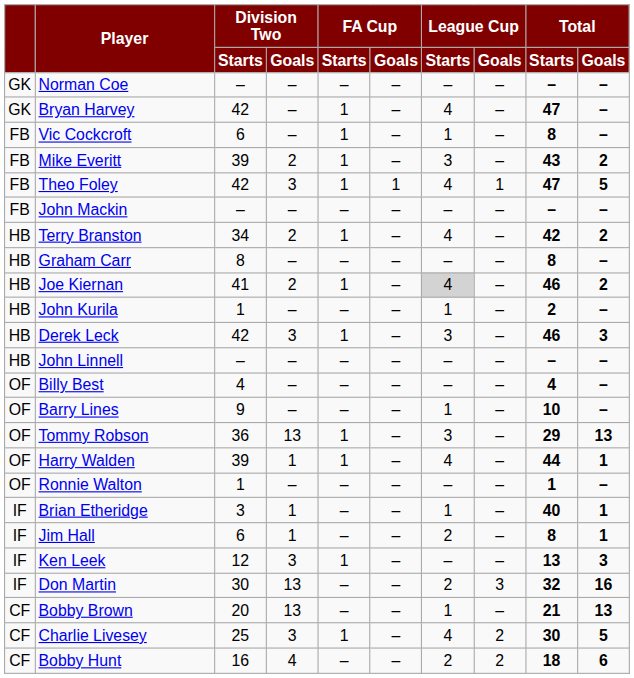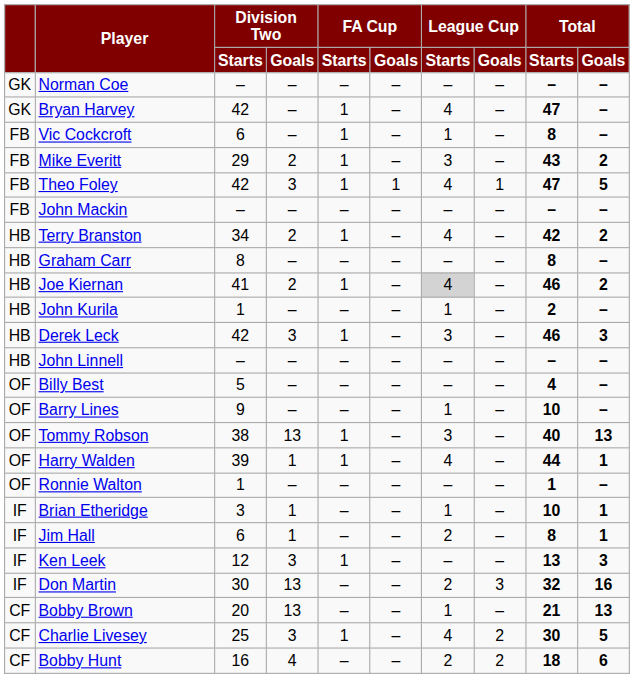Mike Everitt | Division Two / Starts: 39 -> 29
Billy Best | Division Two / Starts: 4 -> 5
Tommy Robson | Division Two / Starts: 36 -> 38
Tommy Robson | Total / Starts: 29 -> 40
Brian Etheridge | Total / Starts: 40 -> 10
